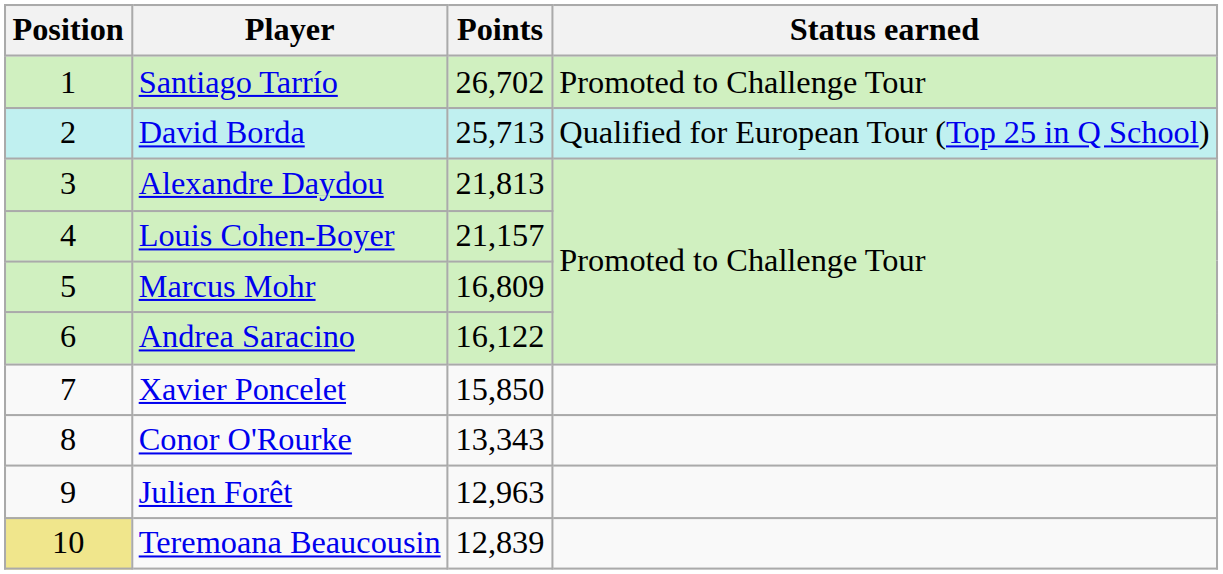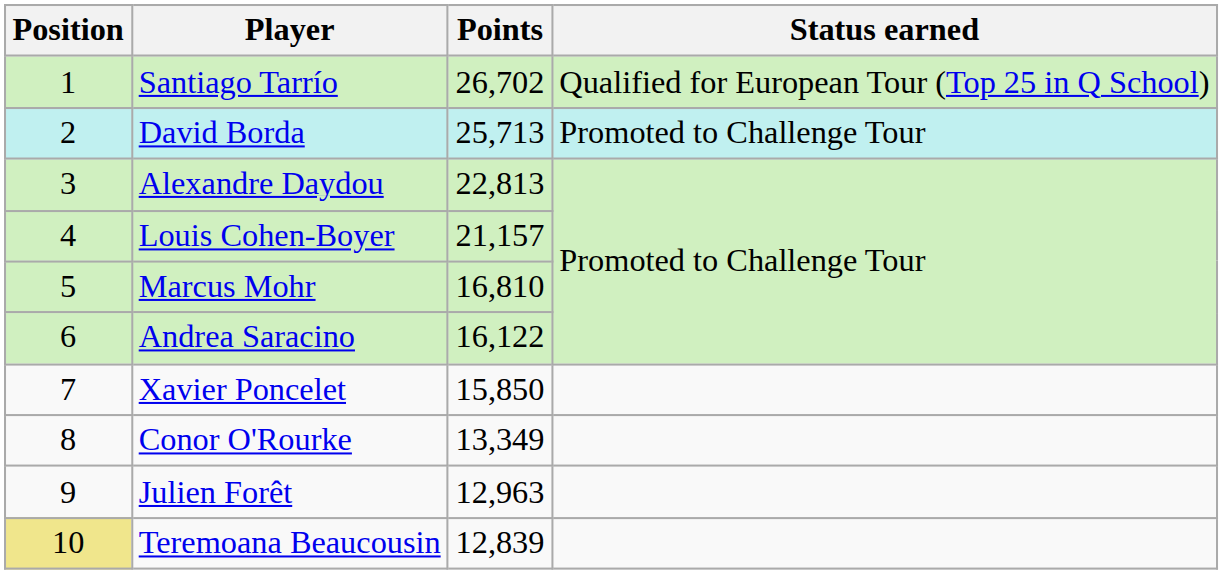Santiago Tarrío | Status earned: Promoted to Challenge Tour -> Qualified for European Tour (Top 25 in Q School)
David Borda | Status earned: Qualified for European Tour (Top 25 in Q School) -> Promoted to Challenge Tour
Alexandre Daydou | Points: 21,813 -> 22,813
Marcus Mohr | Points: 16,809 -> 16,810
Conor O'Rourke | Points: 13,343 -> 13,349
